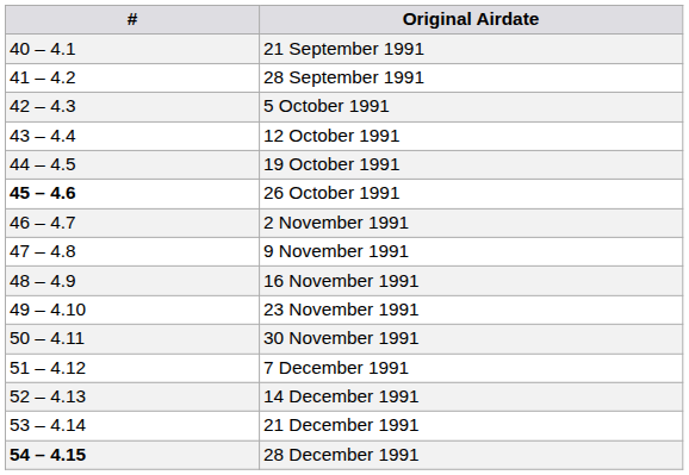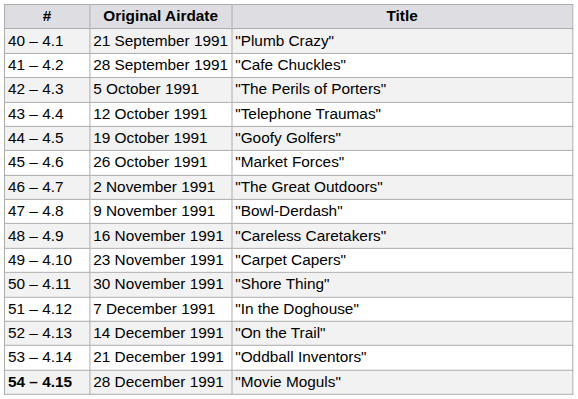+ column: Title | "Plumb Crazy" | "Cafe Chuckles" | "The Perils of Porters" | "Telephone Traumas" | "Goofy Golfers" | "Market Forces" | "The Great Outdoors" | "Bowl-Derdash" | "Careless Caretakers" | "Carpet Capers" | "Shore Thing" | "In the Doghouse" | "On the Trail" | "Oddball Inventors" | "Movie Moguls"
26 October 1991 | #: bold -> normal
